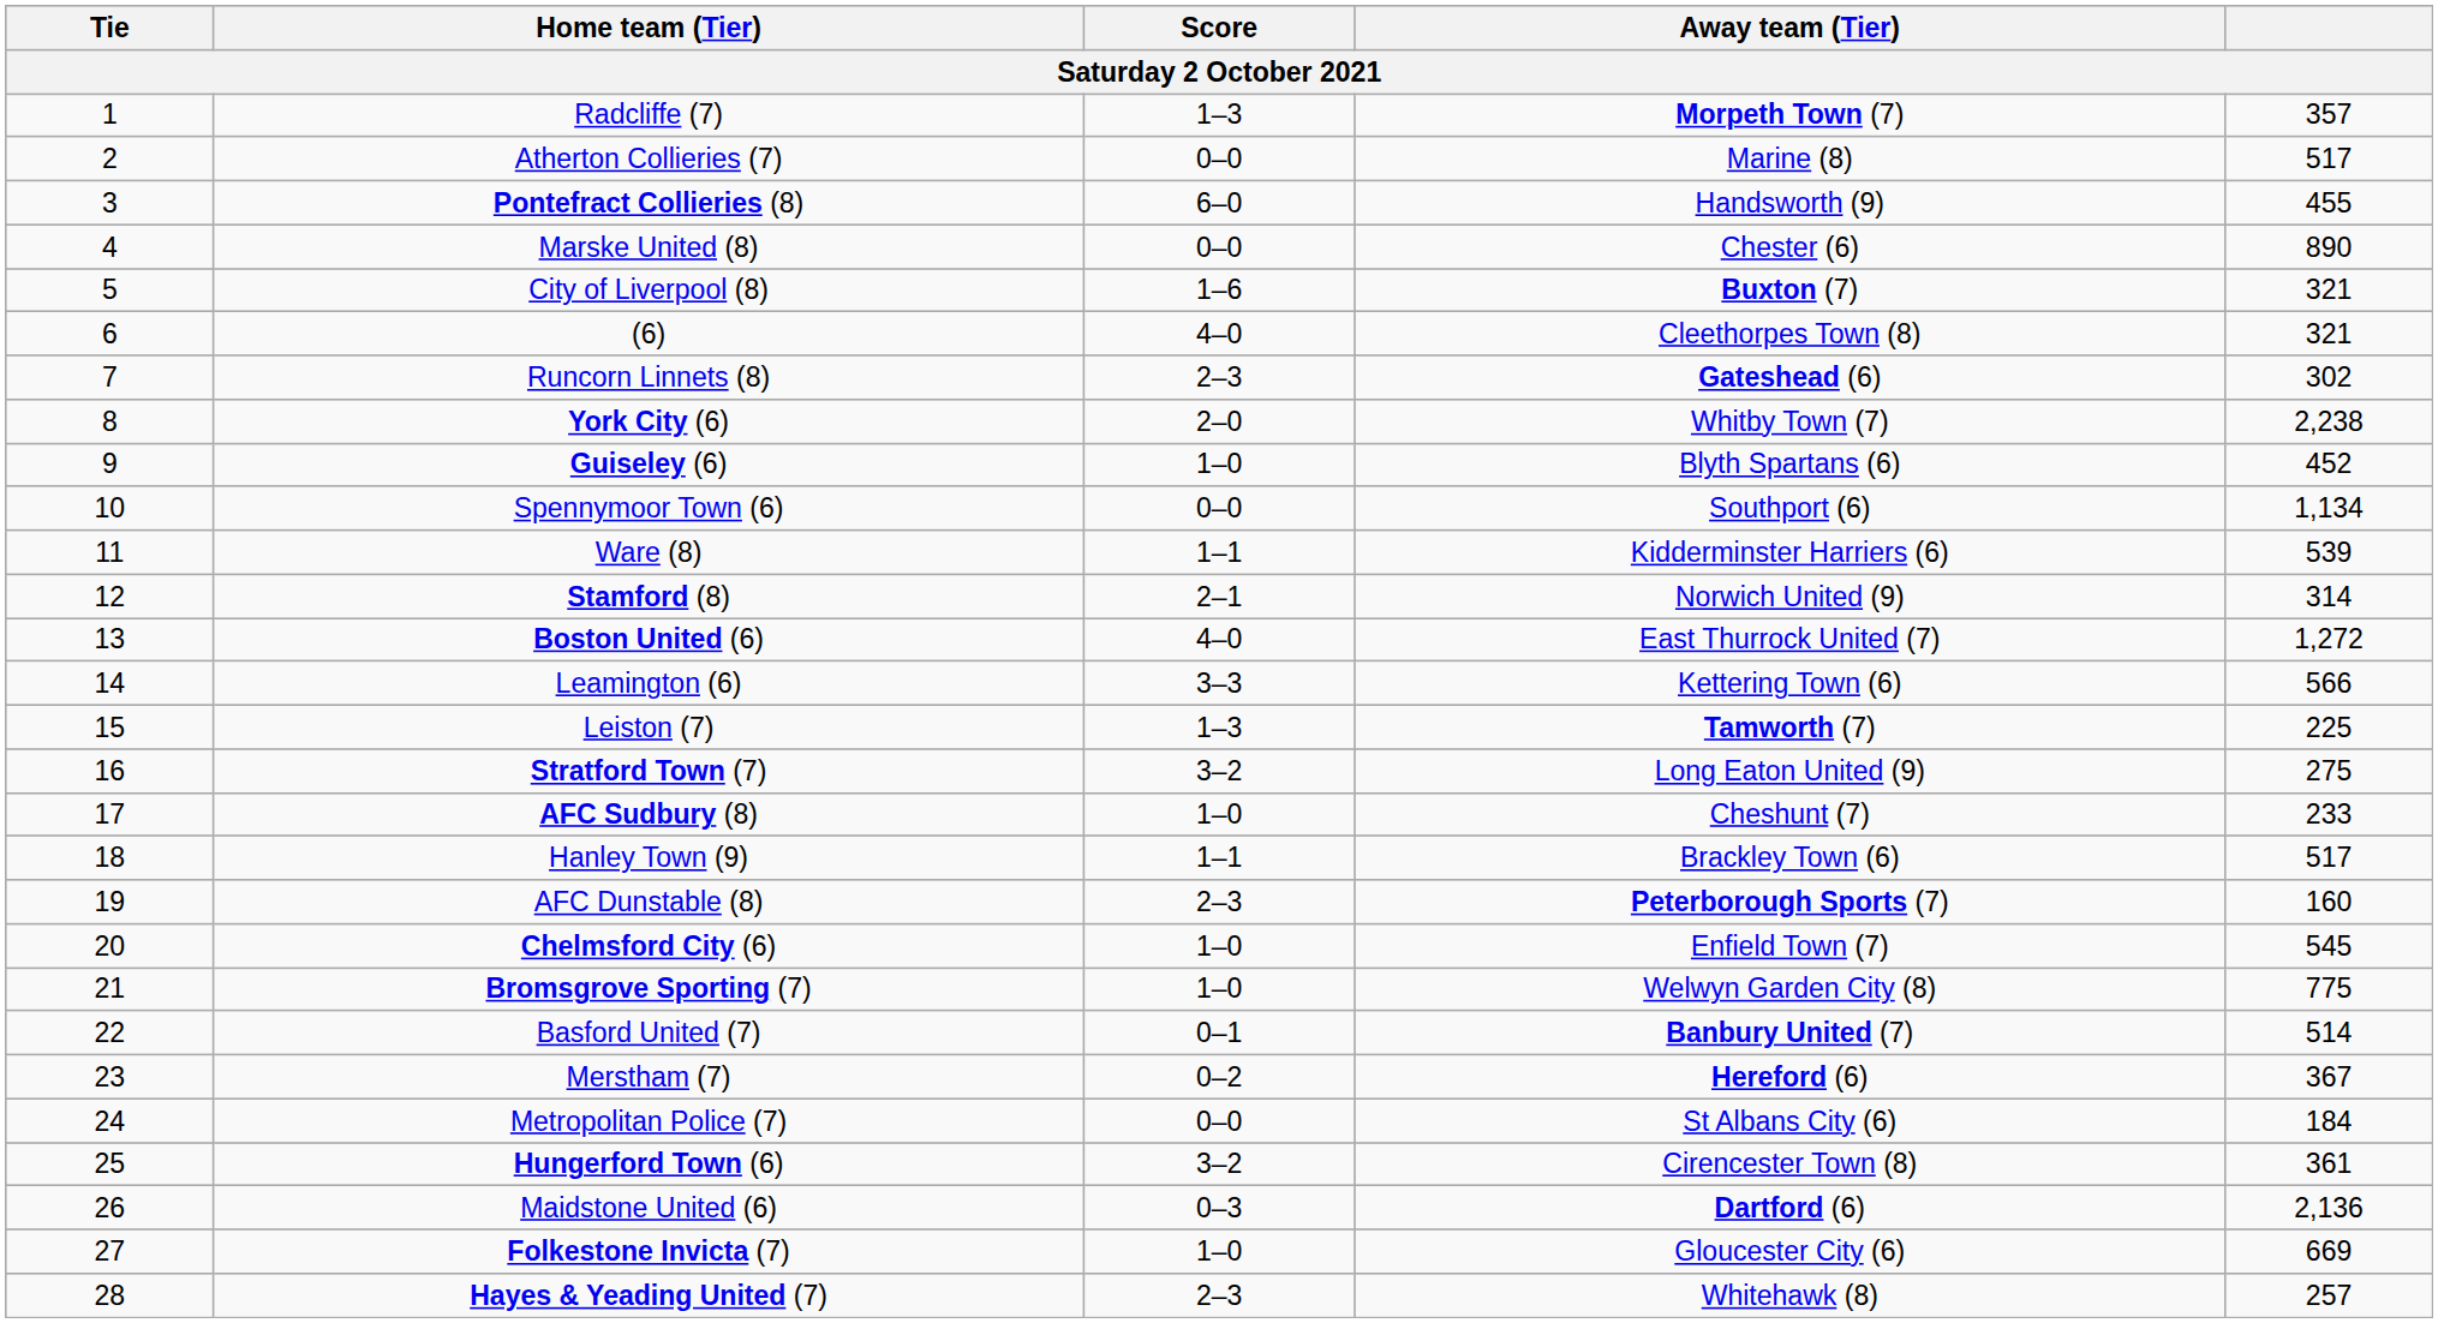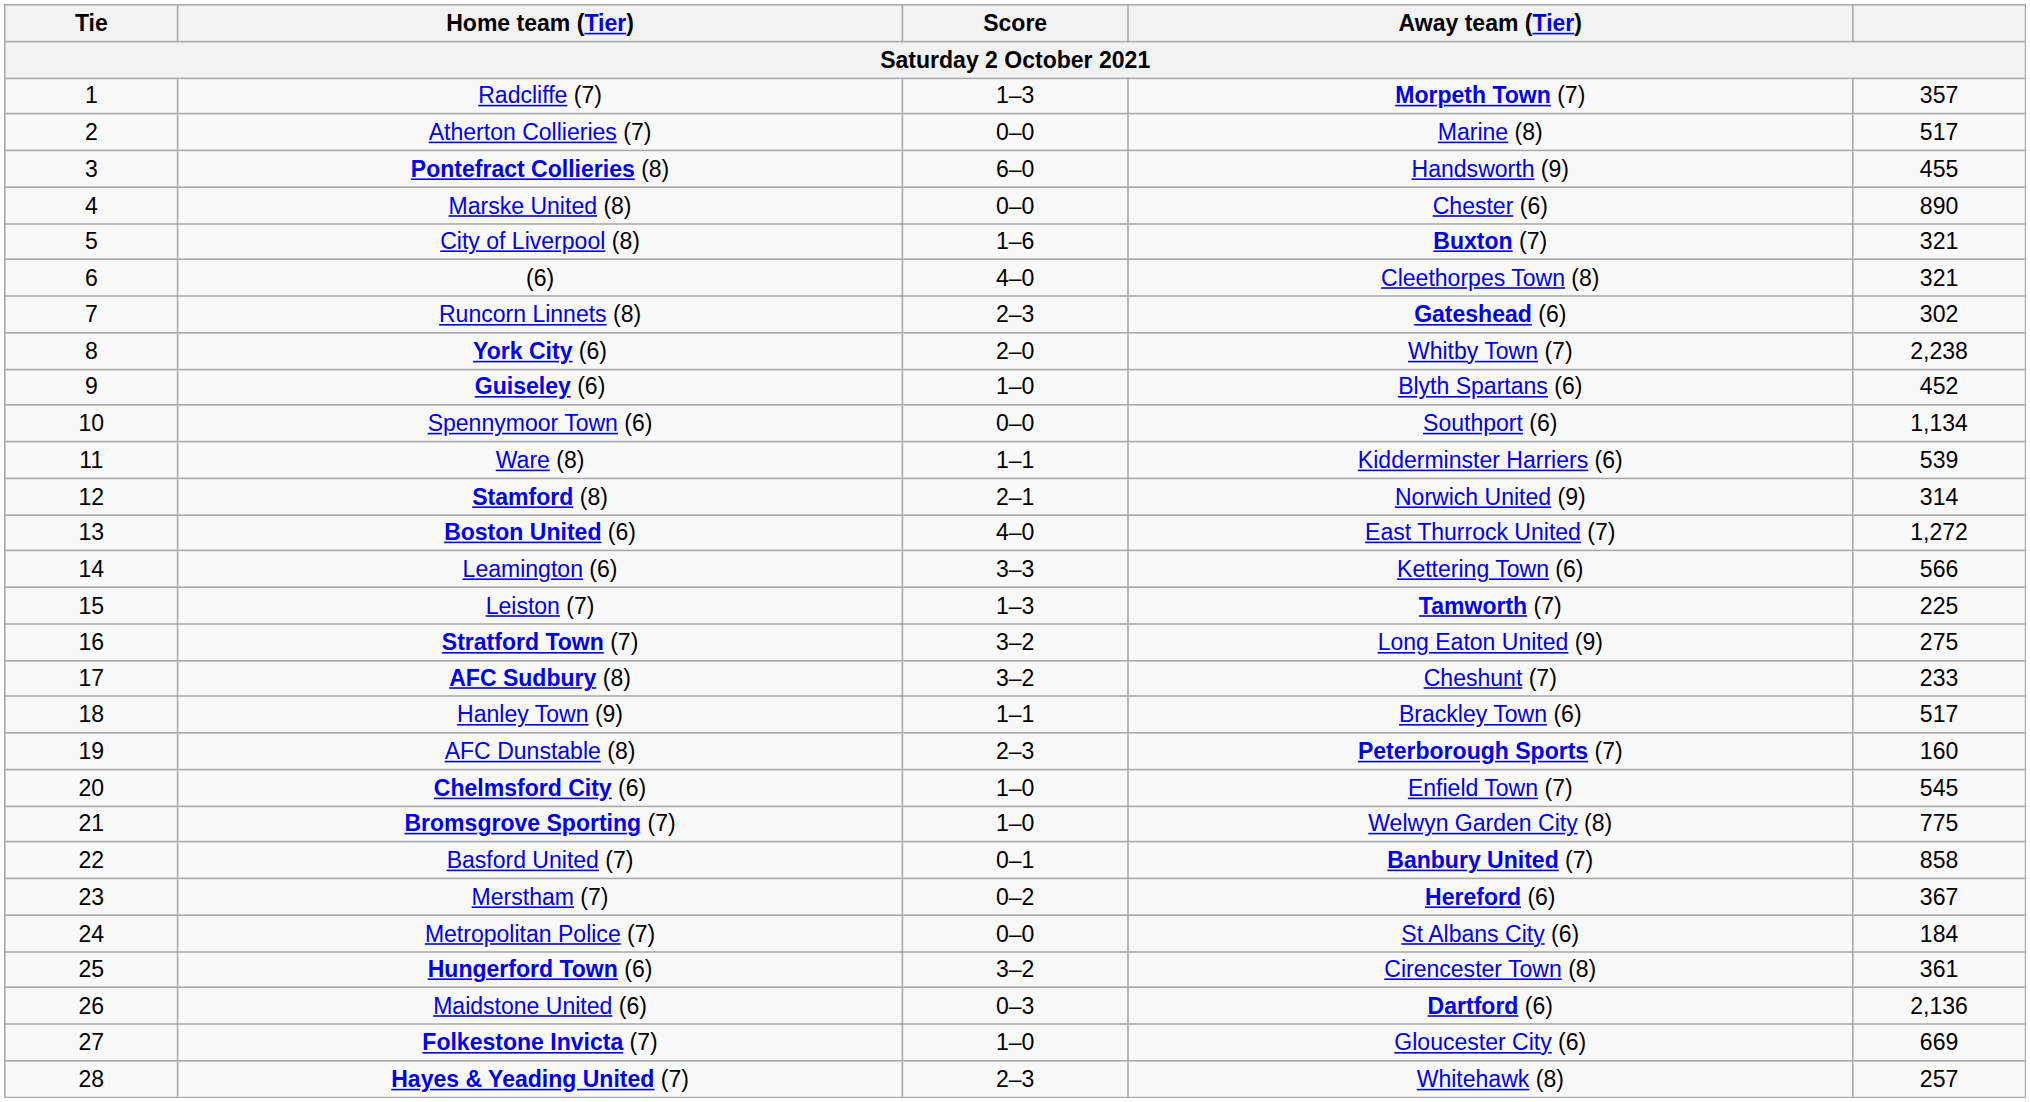AFC Sudbury (8) | Score: 1–0 -> 3–2
Basford United (7) | column 5: 514 -> 858
